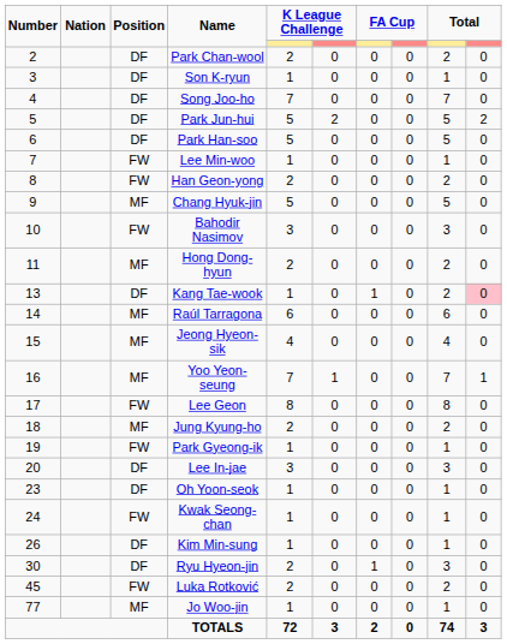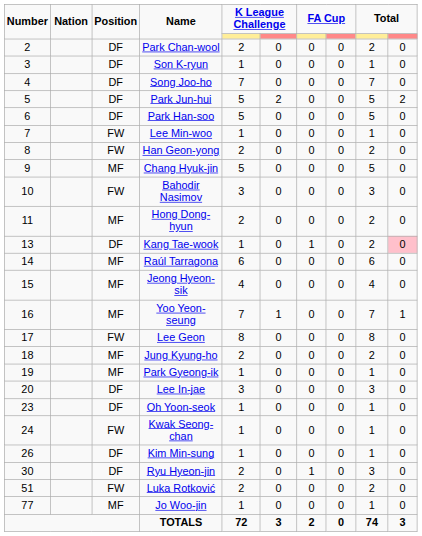Park Gyeong-ik | Position: FW -> MF
Luka Rotković | Number: 45 -> 51
